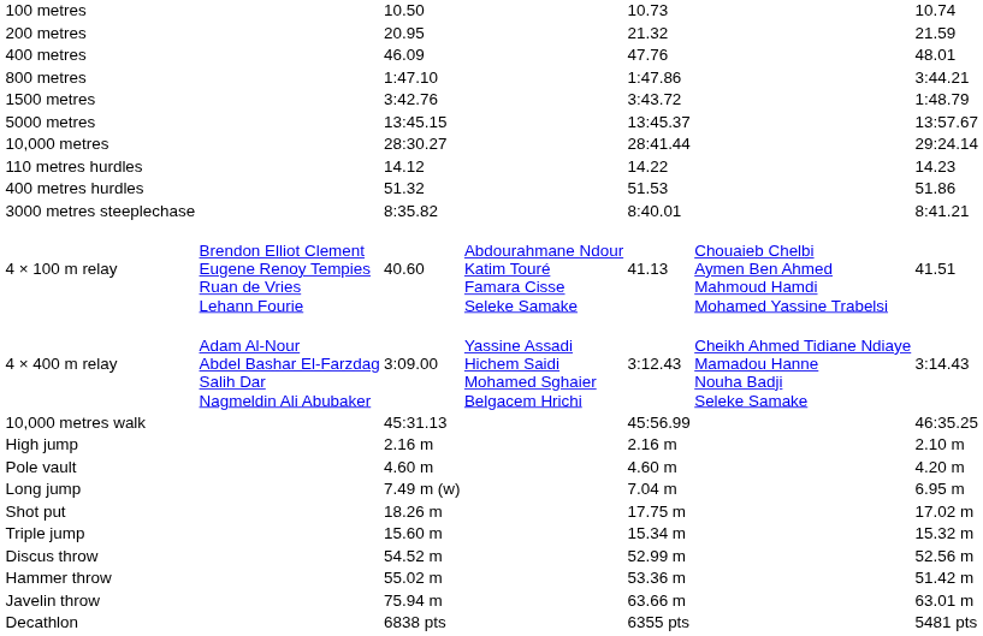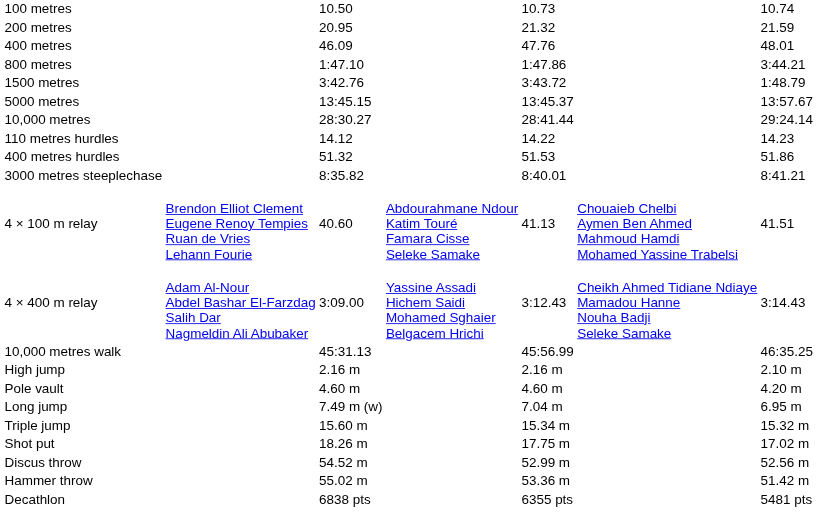rows swapped: Triple jump <-> Shot put
- row: Javelin throw | 75.94 m | 63.66 m | 63.01 m
